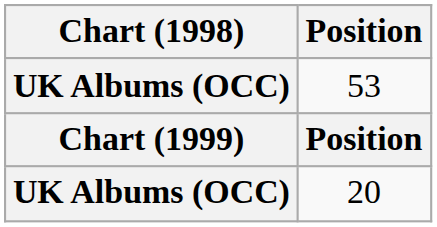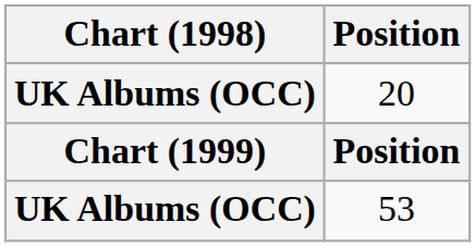rows swapped: 20 <-> 53
